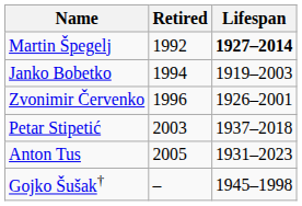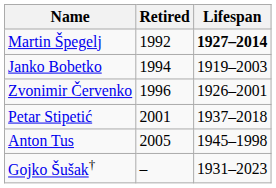Petar Stipetić | Retired: 2003 -> 2001
Anton Tus | Lifespan: 1931–2023 -> 1945–1998
Gojko Šušak† | Lifespan: 1945–1998 -> 1931–2023
